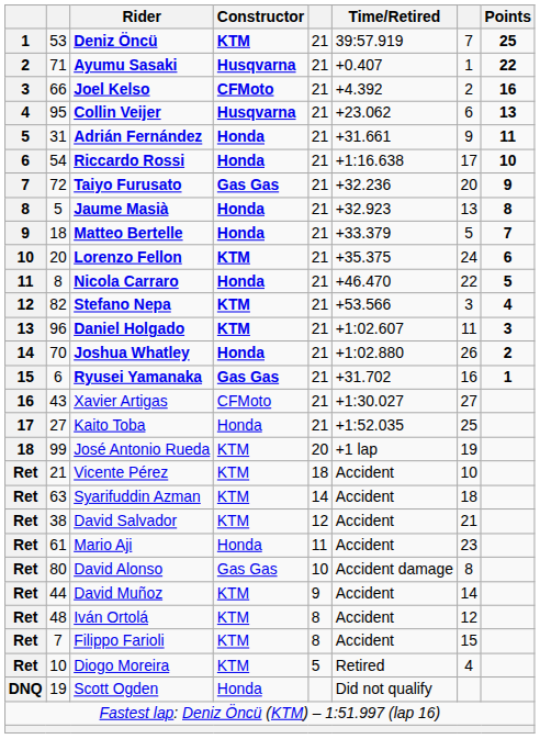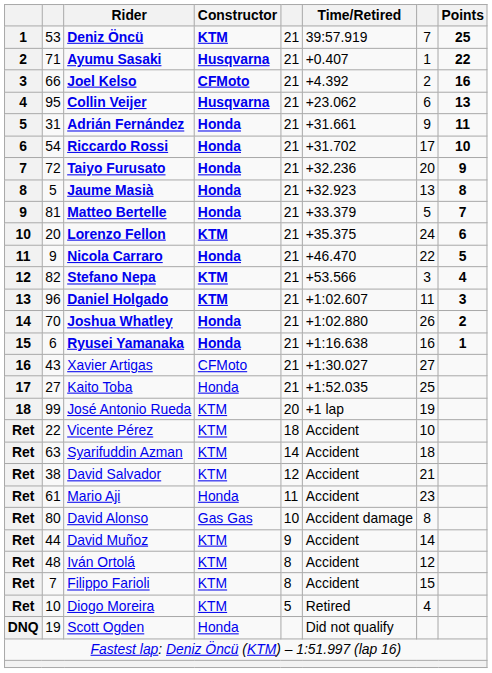Riccardo Rossi | Time/Retired: +1:16.638 -> +31.702
Taiyo Furusato | Constructor: Gas Gas -> Honda
Matteo Bertelle | column 2: 18 -> 81
Nicola Carraro | column 2: 8 -> 9
Ryusei Yamanaka | Constructor: Gas Gas -> Honda
Ryusei Yamanaka | Time/Retired: +31.702 -> +1:16.638
Vicente Pérez | column 2: 21 -> 22
